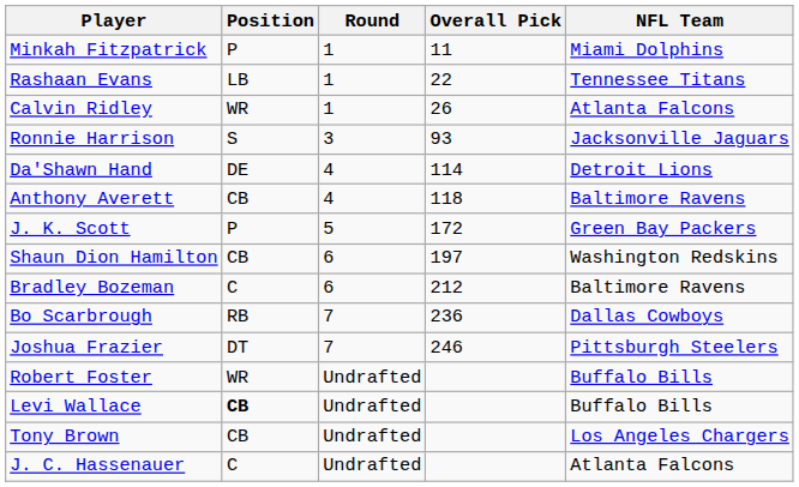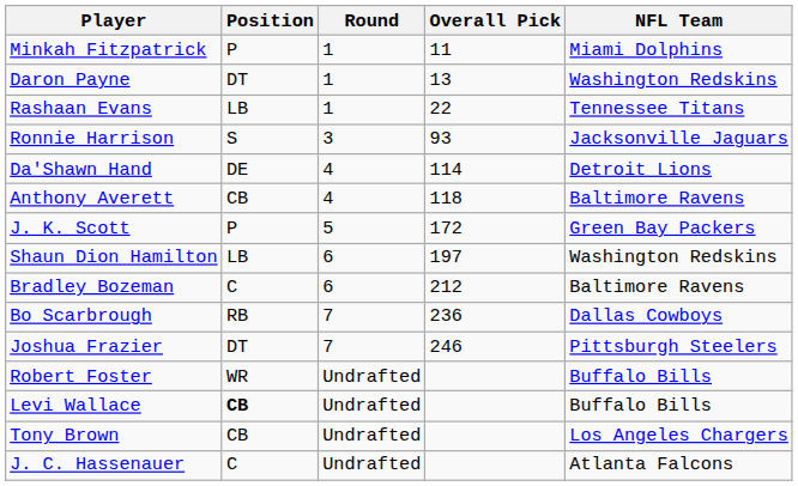+ row: Daron Payne | DT | 1 | 13 | Washington Redskins
- row: Calvin Ridley | WR | 1 | 26 | Atlanta Falcons
Shaun Dion Hamilton | Position: CB -> LB
